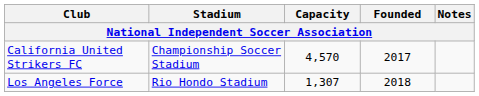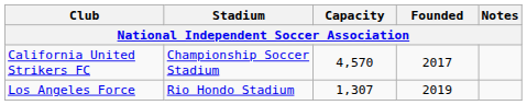Los Angeles Force | Founded: 2018 -> 2019
